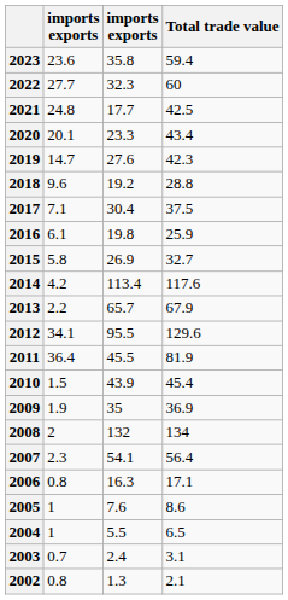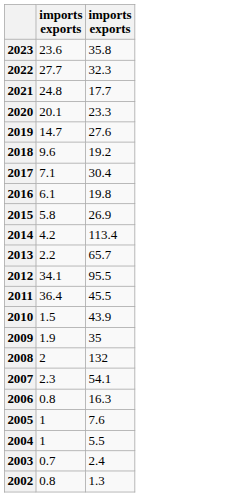- column: Total trade value | 59.4 | 60 | 42.5 | 43.4 | 42.3 | 28.8 | 37.5 | 25.9 | 32.7 | 117.6 | 67.9 | 129.6 | 81.9 | 45.4 | 36.9 | 134 | 56.4 | 17.1 | 8.6 | 6.5 | 3.1 | 2.1
